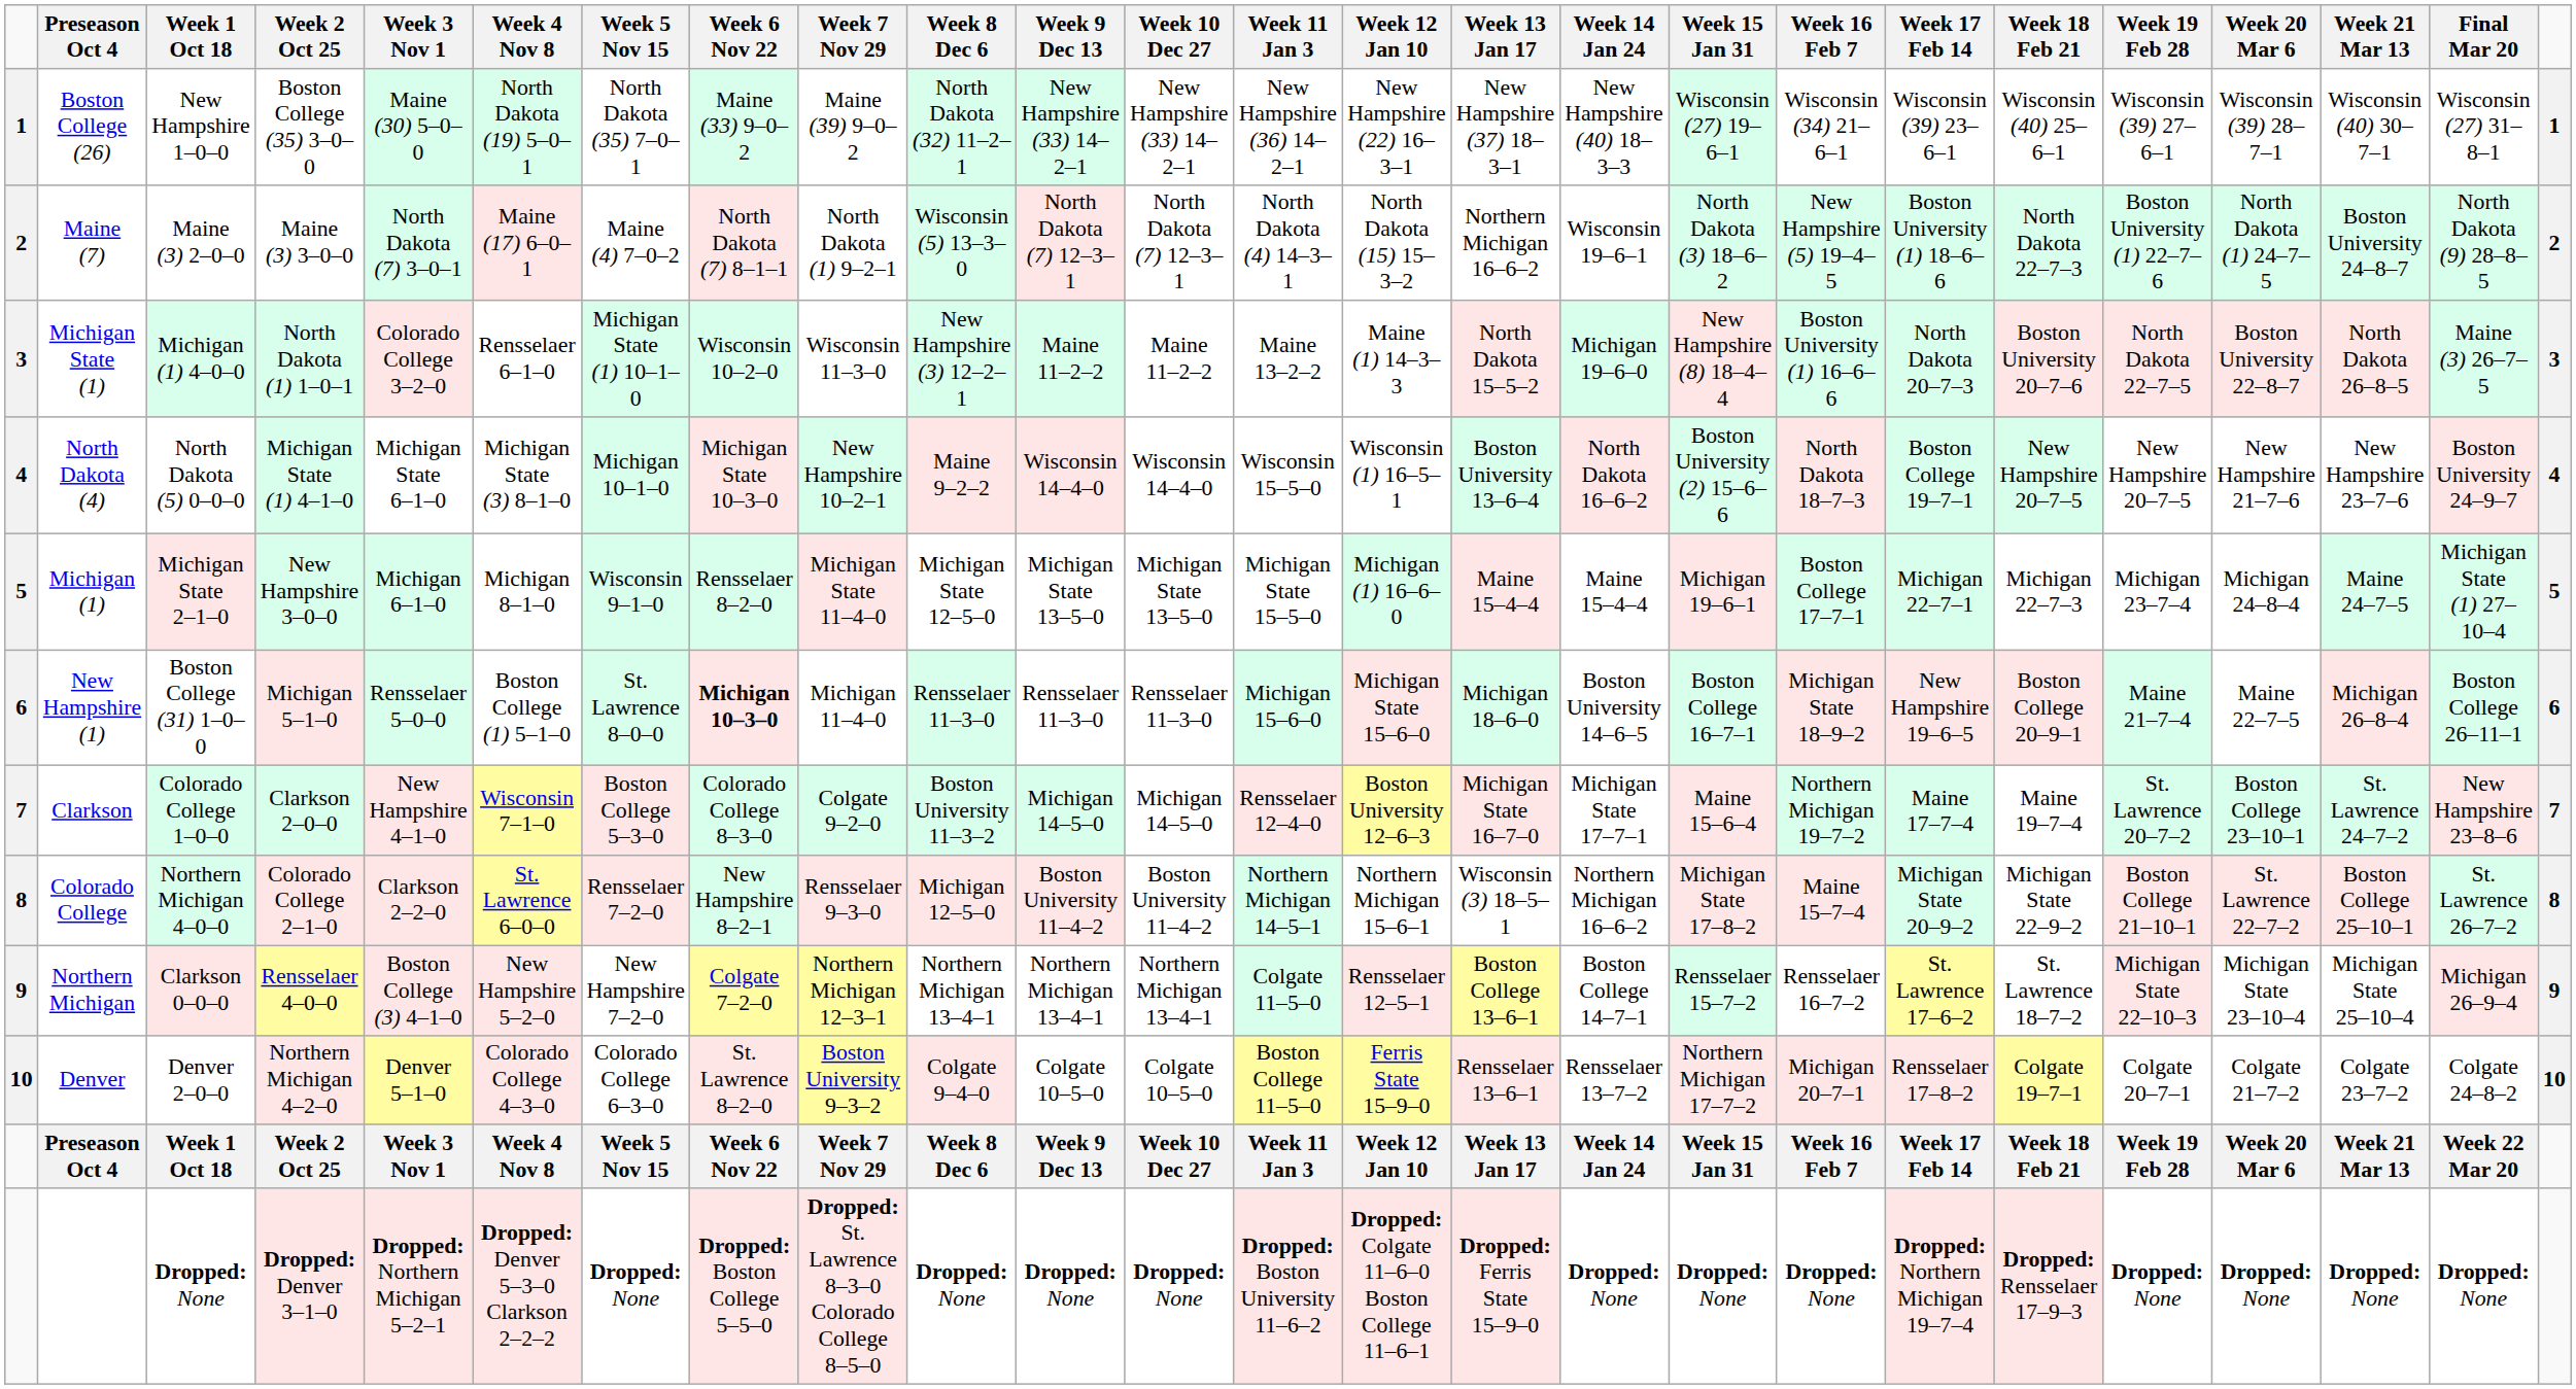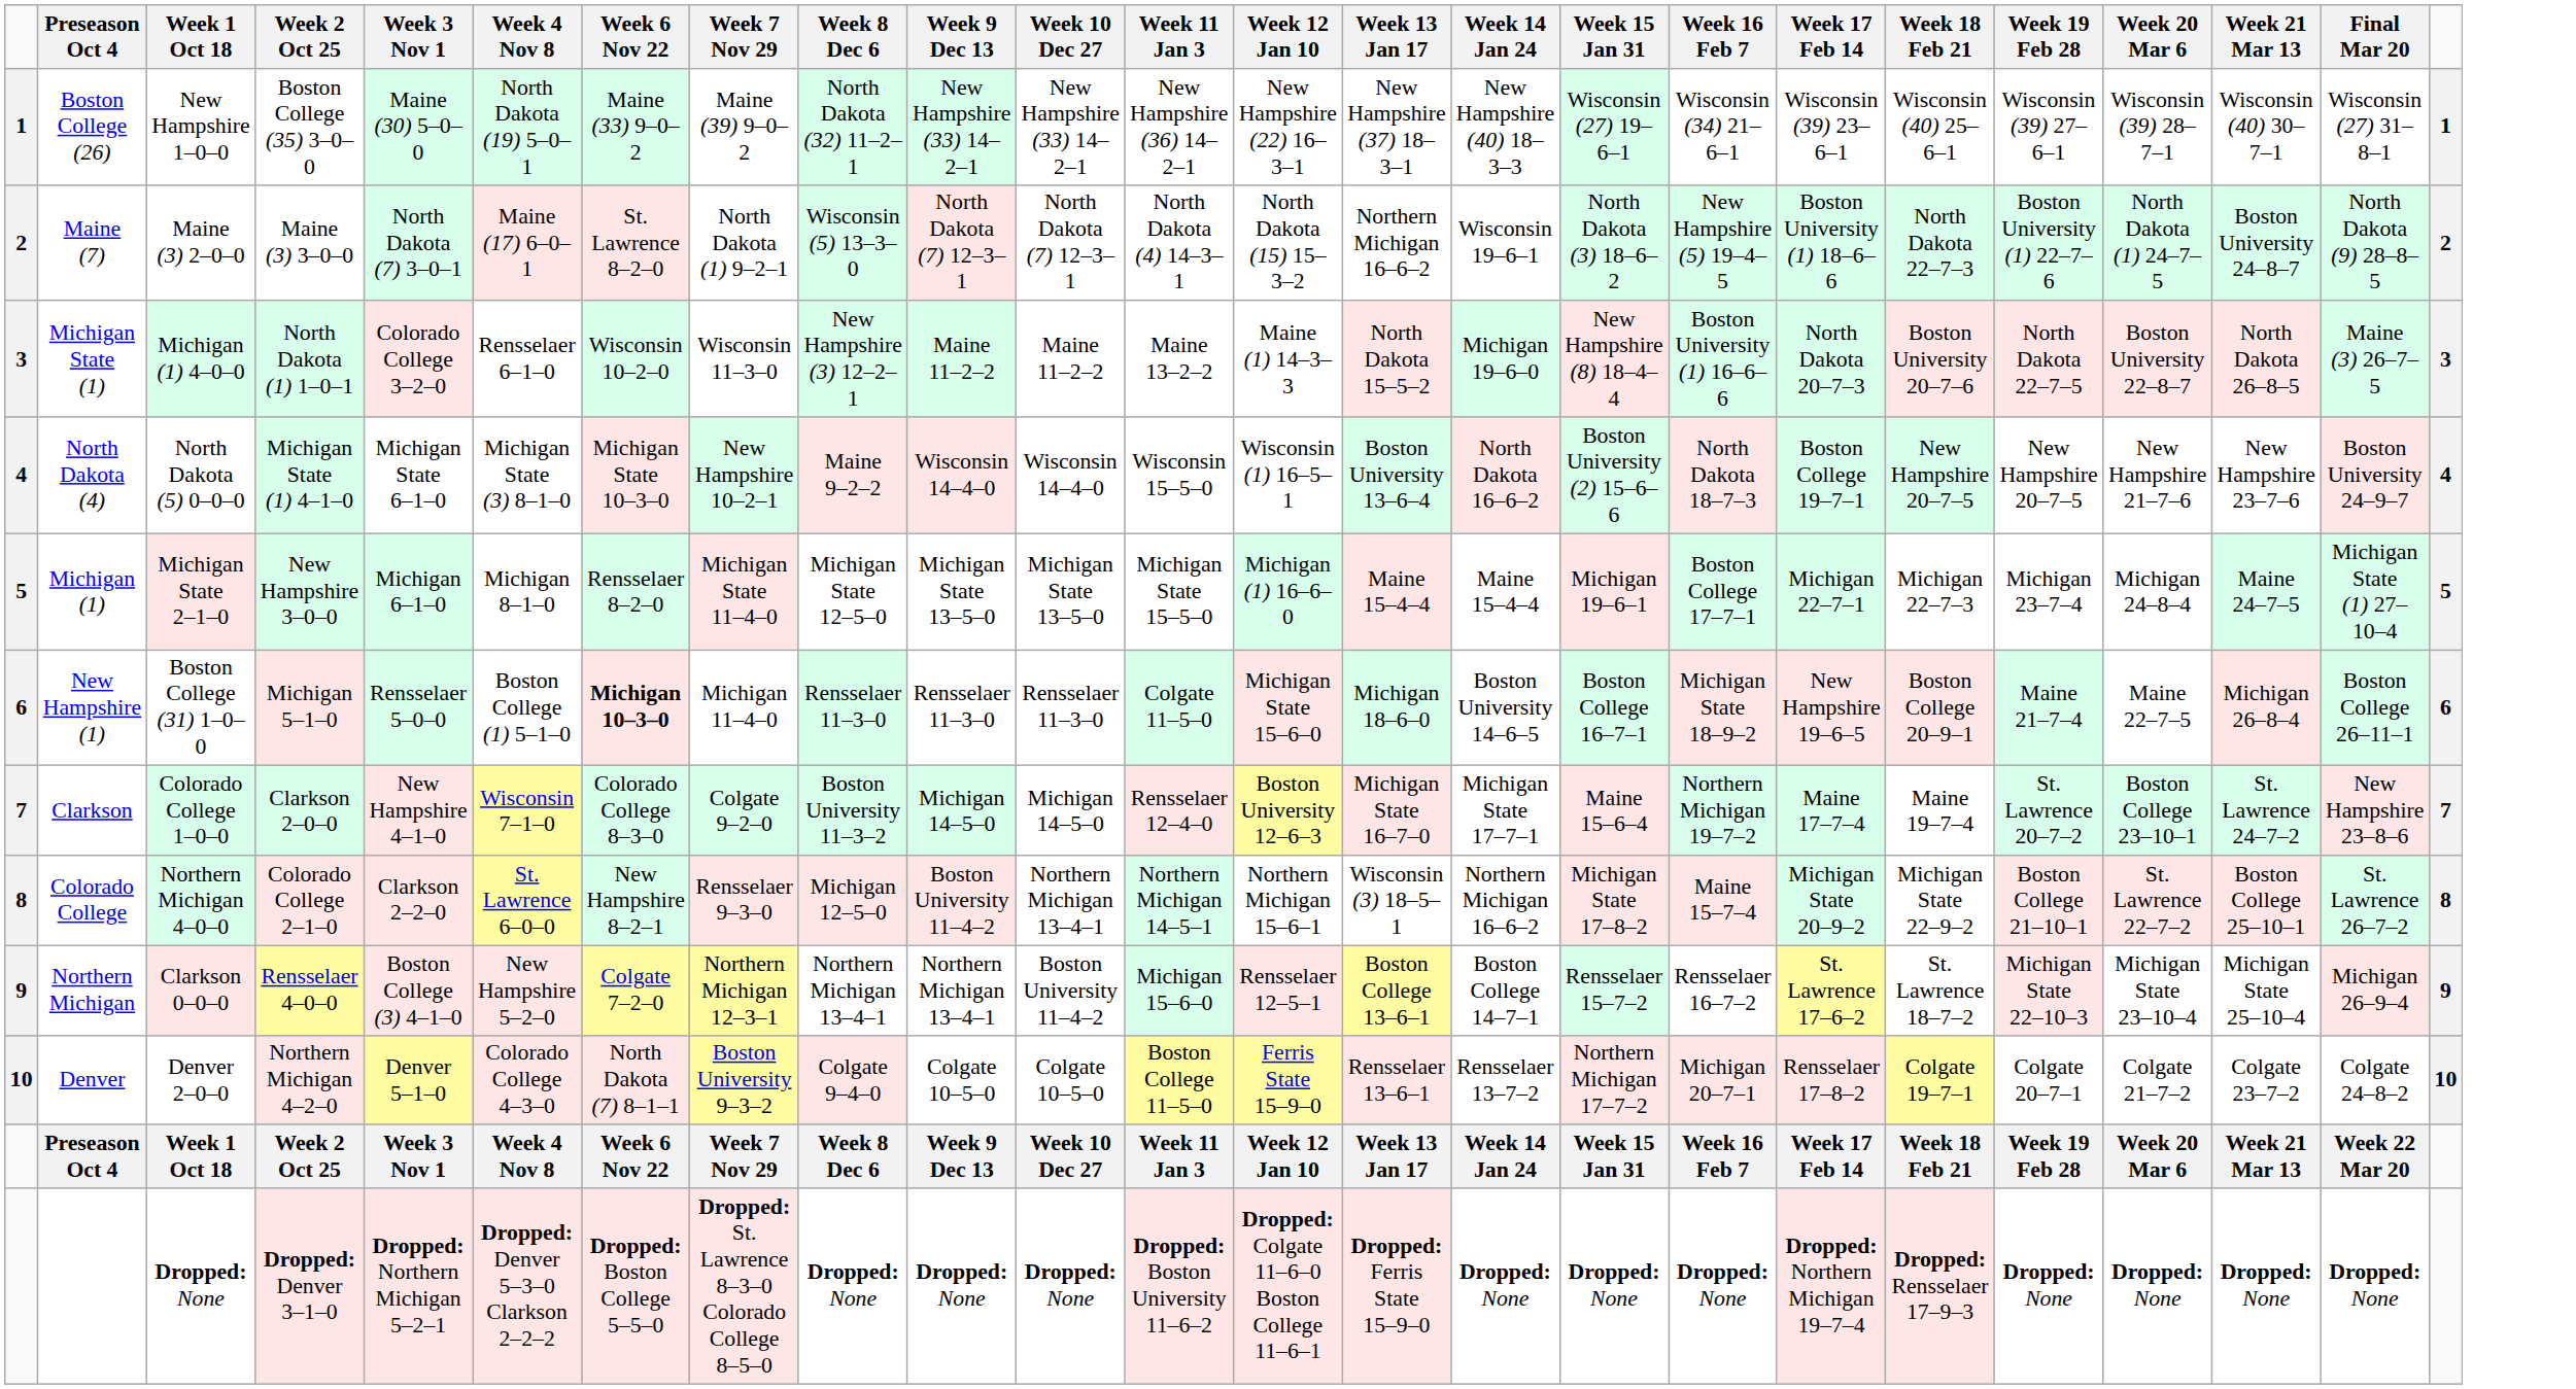- column: Week 5 Nov 15 | North Dakota (35) 7–0–1 | Maine (4) 7–0–2 | Michigan State (1) 10–1–0 | Michigan 10–1–0 | Wisconsin 9–1–0 | St. Lawrence 8–0–0 | Boston College 5–3–0 | Rensselaer 7–2–0 | New Hampshire 7–2–0 | Colorado College 6–3–0 | Week 5 Nov 15 | Dropped: None
Maine (7) | Week 6 Nov 22: North Dakota (7) 8–1–1 -> St. Lawrence 8–2–0
New Hampshire (1) | Week 11 Jan 3: Michigan 15–6–0 -> Colgate 11–5–0
Colorado College | Week 10 Dec 27: Boston University 11–4–2 -> Northern Michigan 13–4–1
Northern Michigan | Week 10 Dec 27: Northern Michigan 13–4–1 -> Boston University 11–4–2
Northern Michigan | Week 11 Jan 3: Colgate 11–5–0 -> Michigan 15–6–0
Denver | Week 6 Nov 22: St. Lawrence 8–2–0 -> North Dakota (7) 8–1–1
